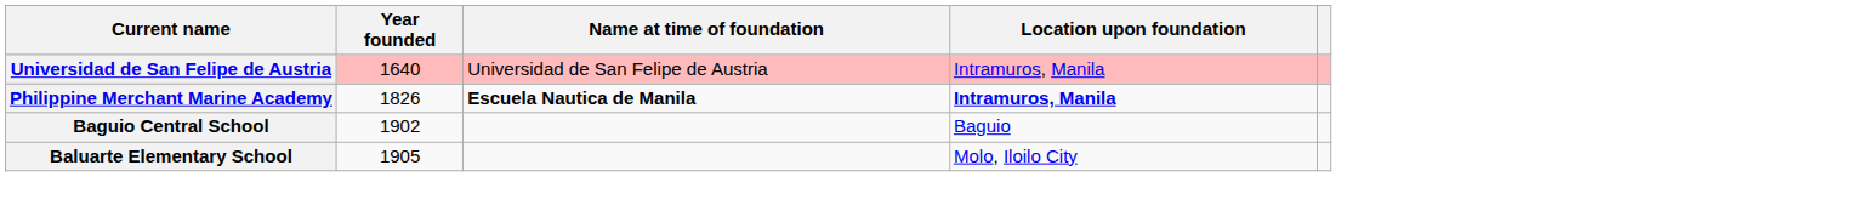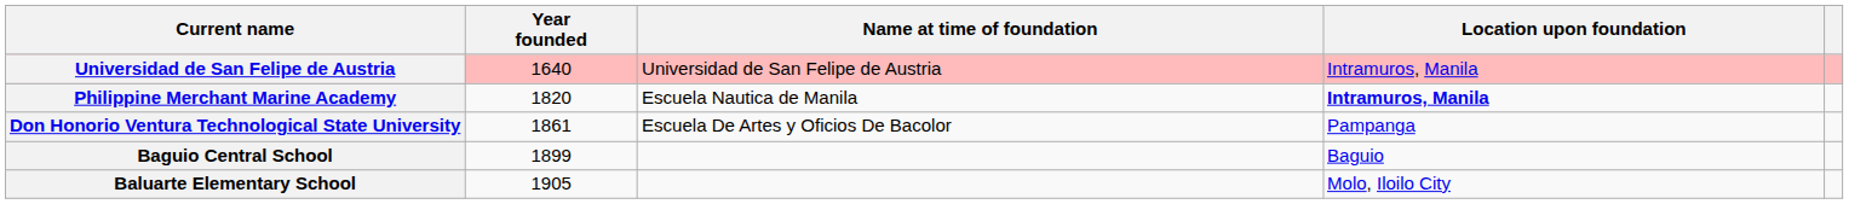Philippine Merchant Marine Academy | Year founded: 1826 -> 1820
Philippine Merchant Marine Academy | Name at time of foundation: bold -> normal
+ row: Don Honorio Ventura Technological State University | 1861 | Escuela De Artes y Oficios De Bacolor | Pampanga
Baguio Central School | Year founded: 1902 -> 1899
